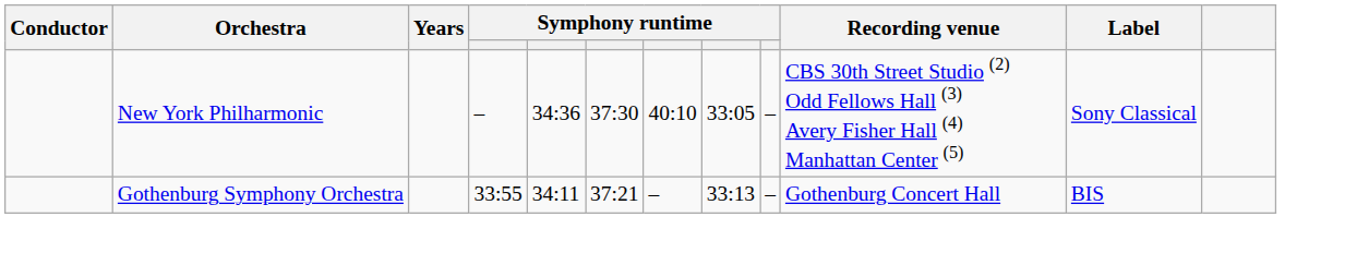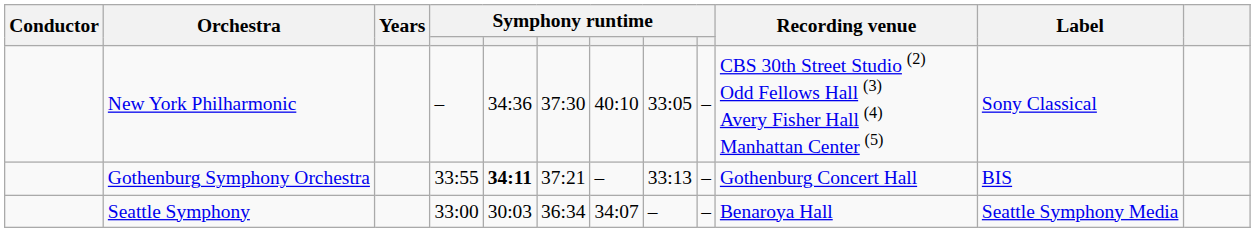Gothenburg Symphony Orchestra | column 5: normal -> bold
+ row: Seattle Symphony | 33:00 | 30:03 | 36:34 | 34:07 | – | – | Benaroya Hall | Seattle Symphony Media
